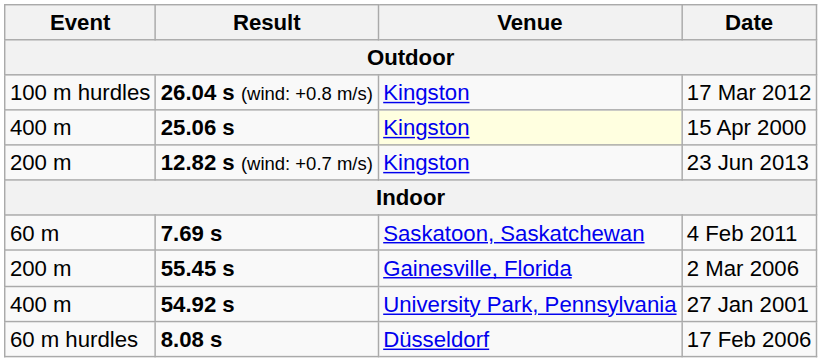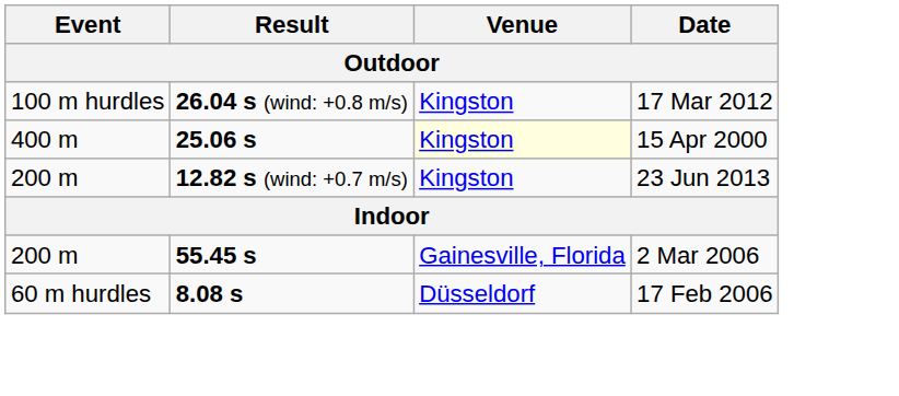- row: 60 m | 7.69 s | Saskatoon, Saskatchewan | 4 Feb 2011
- row: 400 m | 54.92 s | University Park, Pennsylvania | 27 Jan 2001
